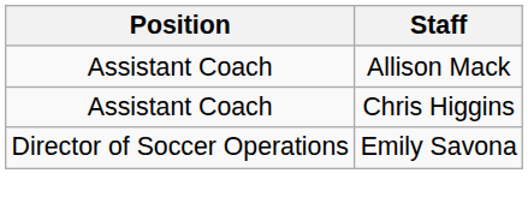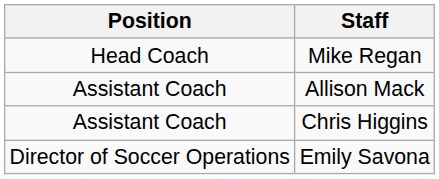+ row: Head Coach | Mike Regan
